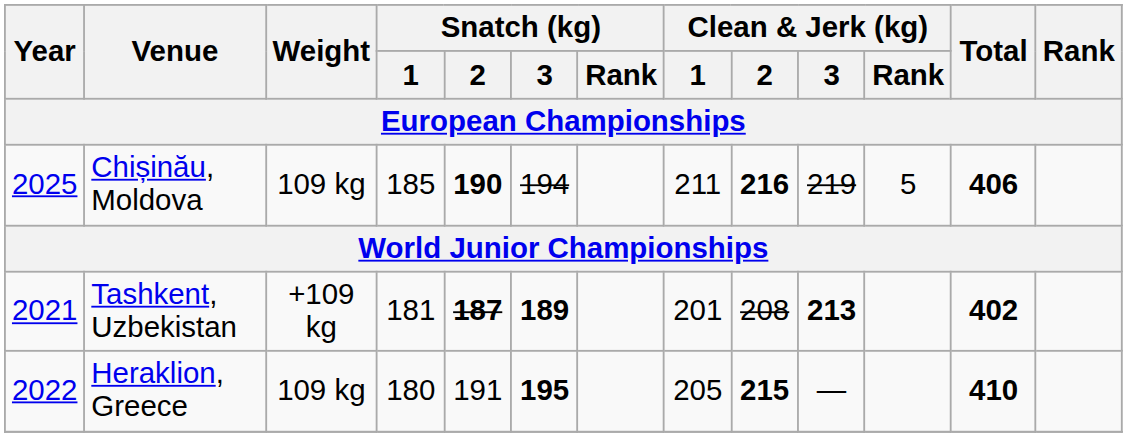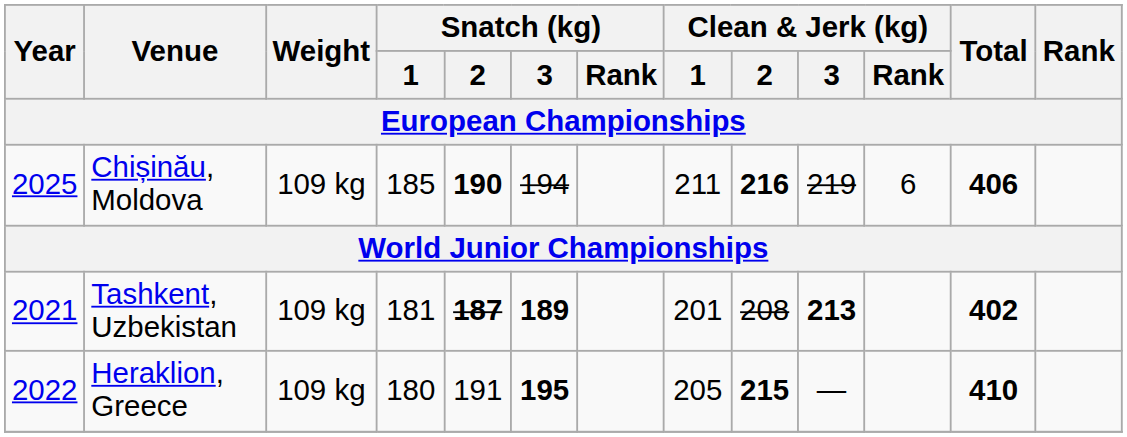Chișinău, Moldova | Clean & Jerk (kg) / Rank: 5 -> 6
Tashkent, Uzbekistan | Weight: +109 kg -> 109 kg
